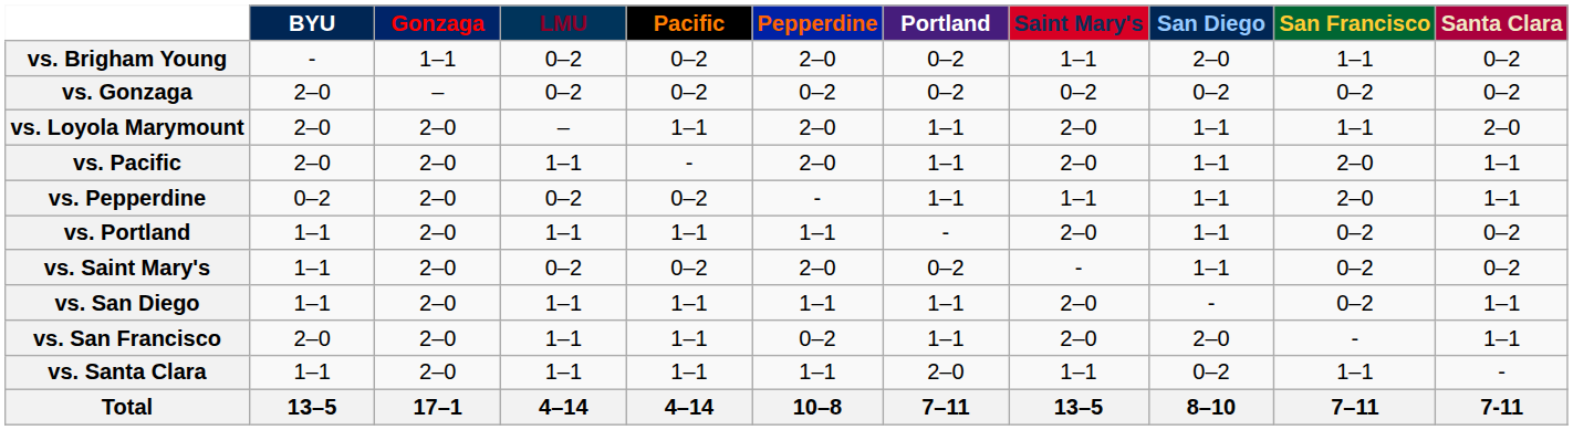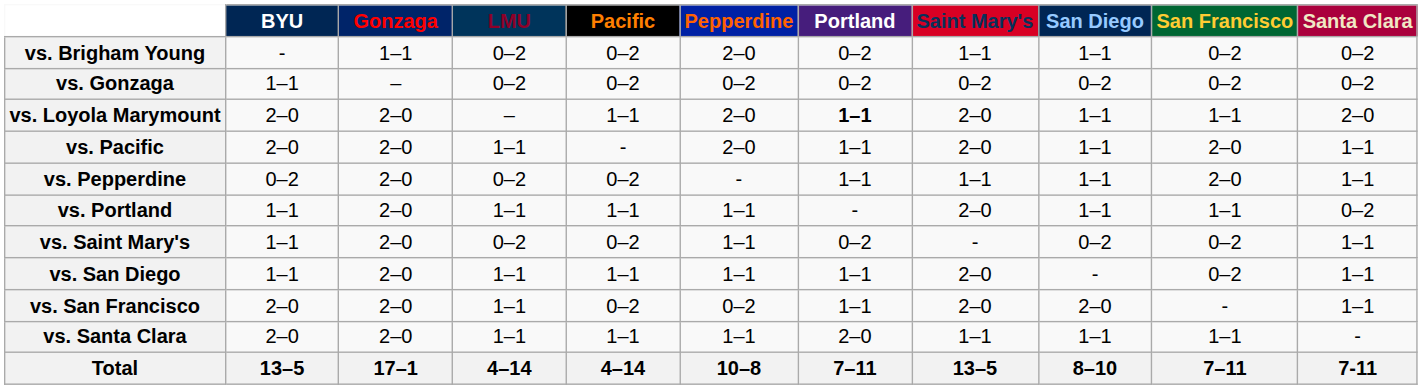vs. Brigham Young | San Diego: 2–0 -> 1–1
vs. Brigham Young | San Francisco: 1–1 -> 0–2
vs. Gonzaga | BYU: 2–0 -> 1–1
vs. Loyola Marymount | Portland: normal -> bold
vs. Portland | San Francisco: 0–2 -> 1–1
vs. Saint Mary's | Pepperdine: 2–0 -> 1–1
vs. Saint Mary's | San Diego: 1–1 -> 0–2
vs. Saint Mary's | Santa Clara: 0–2 -> 1–1
vs. San Francisco | Pacific: 1–1 -> 0–2
vs. Santa Clara | BYU: 1–1 -> 2–0
vs. Santa Clara | San Diego: 0–2 -> 1–1
